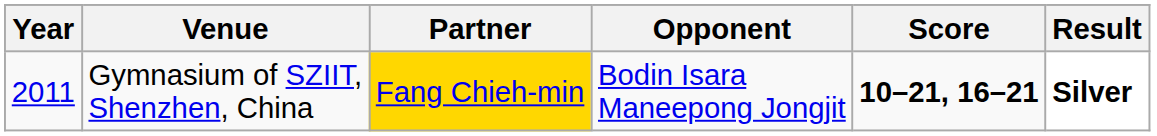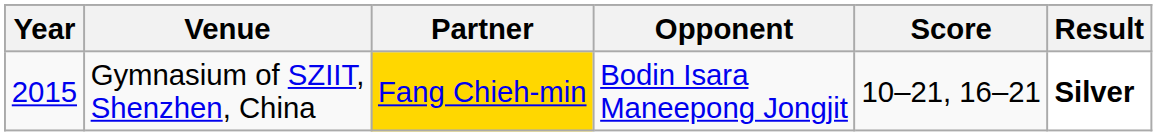Gymnasium of SZIIT, Shenzhen, China | Year: 2011 -> 2015
Gymnasium of SZIIT, Shenzhen, China | Score: bold -> normal
